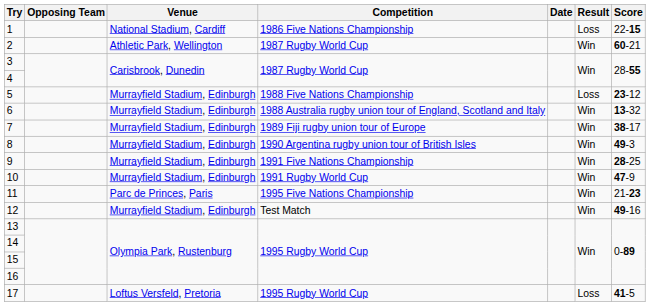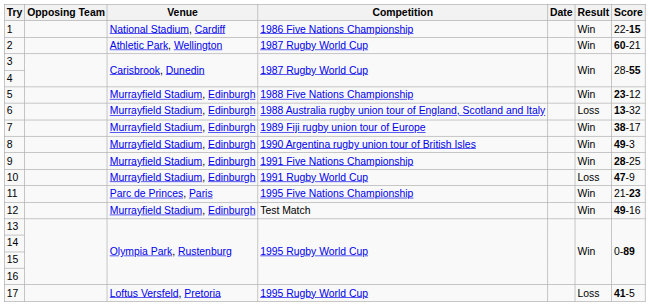1 | Result: Loss -> Win
5 | Result: Loss -> Win
6 | Result: Win -> Loss
10 | Result: Win -> Loss
